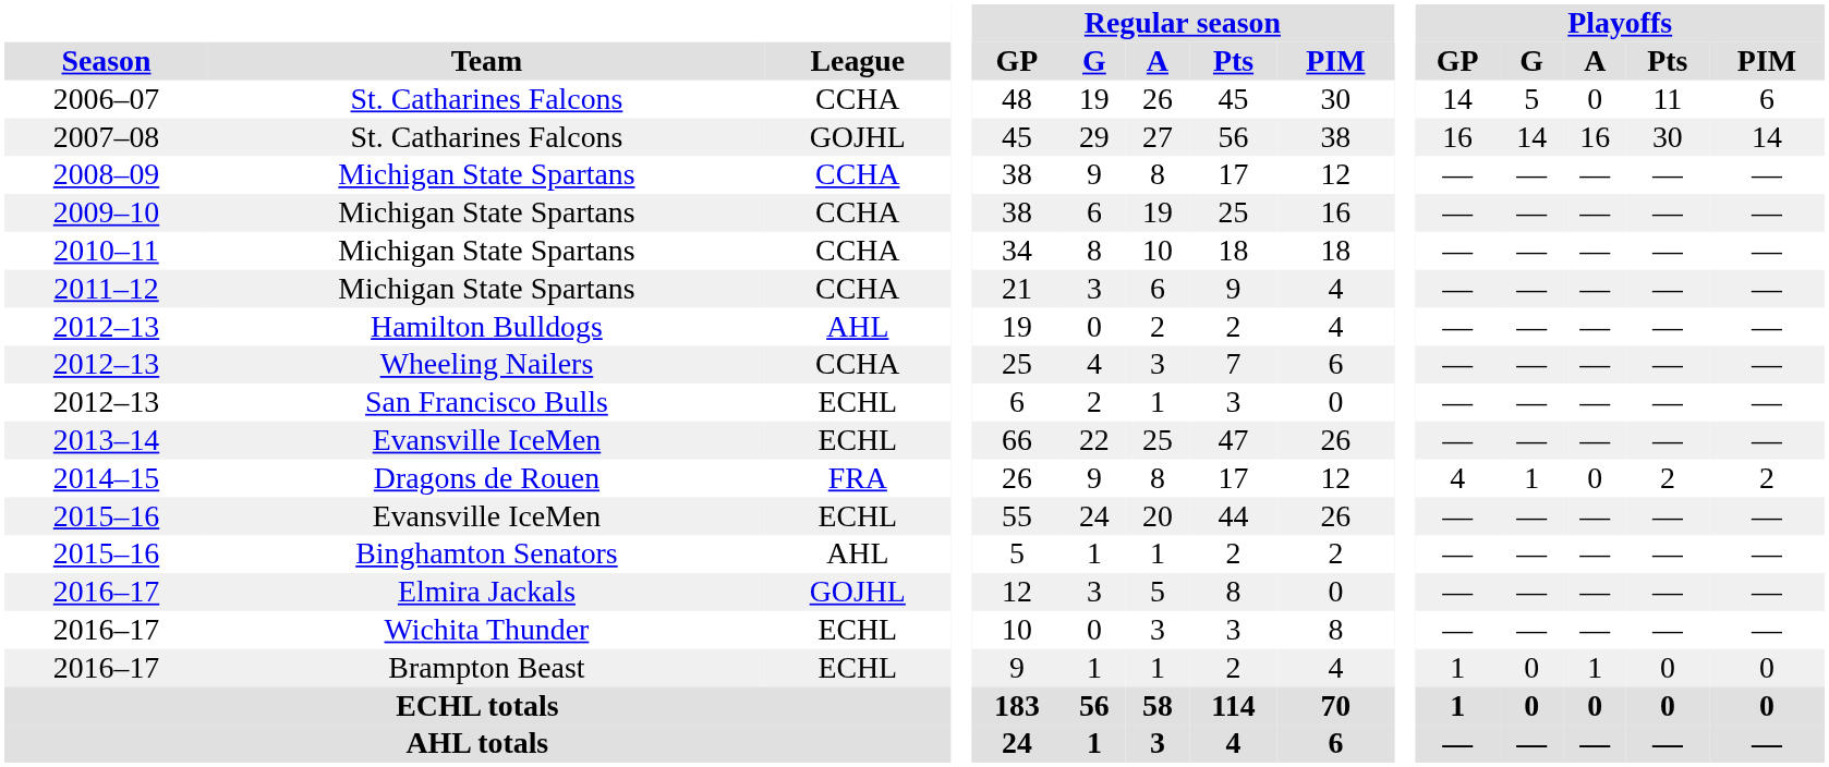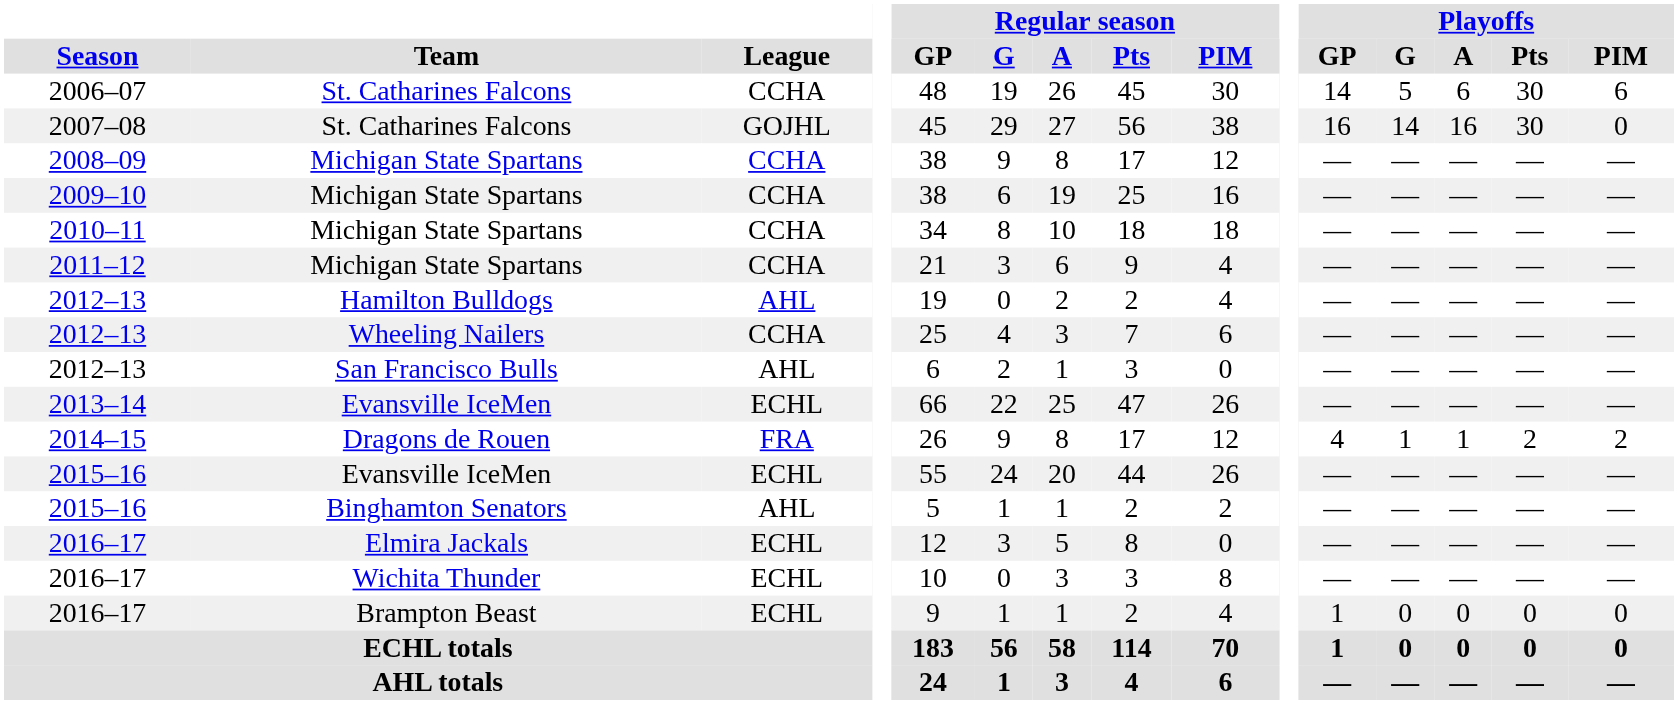2006–07 | Playoffs / A: 0 -> 6
2006–07 | Playoffs / Pts: 11 -> 30
2007–08 | Playoffs / PIM: 14 -> 0
2012–13 / San Francisco Bulls | League: ECHL -> AHL
2014–15 | Playoffs / A: 0 -> 1
2016–17 / Elmira Jackals | League: GOJHL -> ECHL
2016–17 / Brampton Beast | Playoffs / A: 1 -> 0
